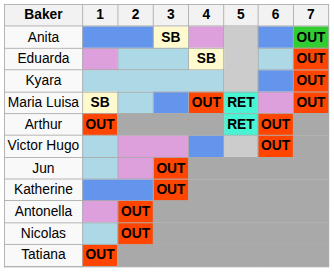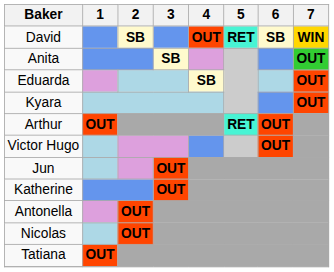+ row: David | SB | OUT | RET | SB | WIN
- row: Maria Luisa | SB | OUT | RET | OUT
